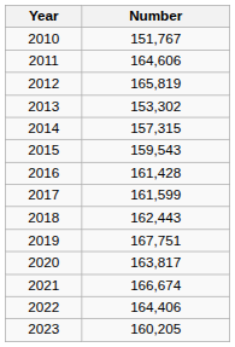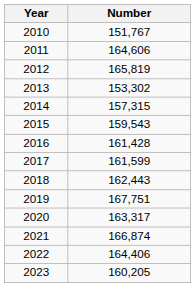2020 | Number: 163,817 -> 163,317
2021 | Number: 166,674 -> 166,874
